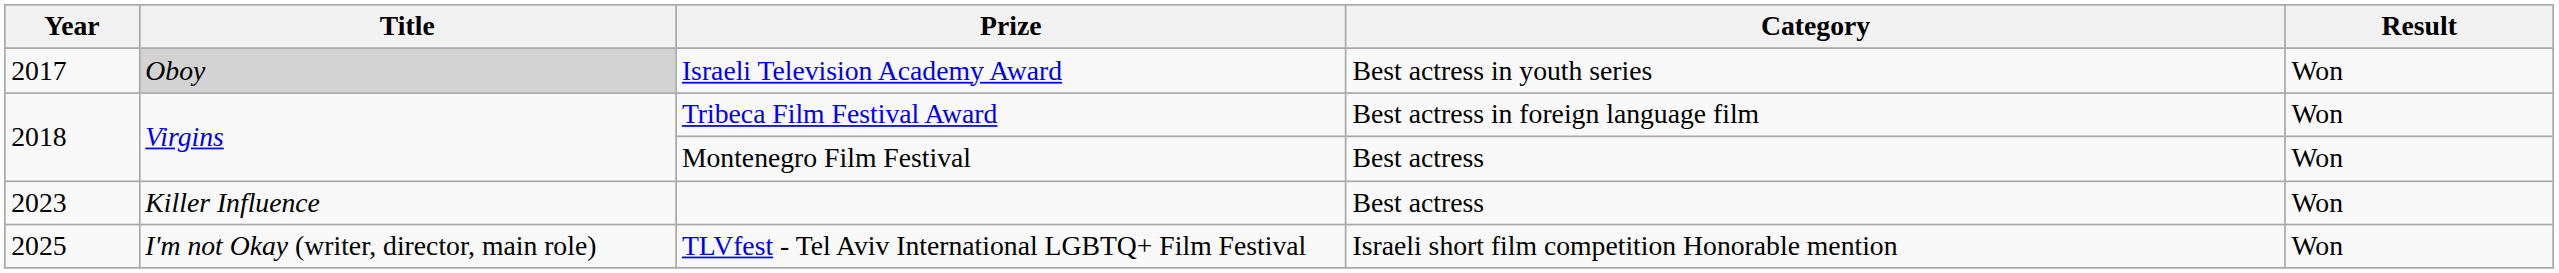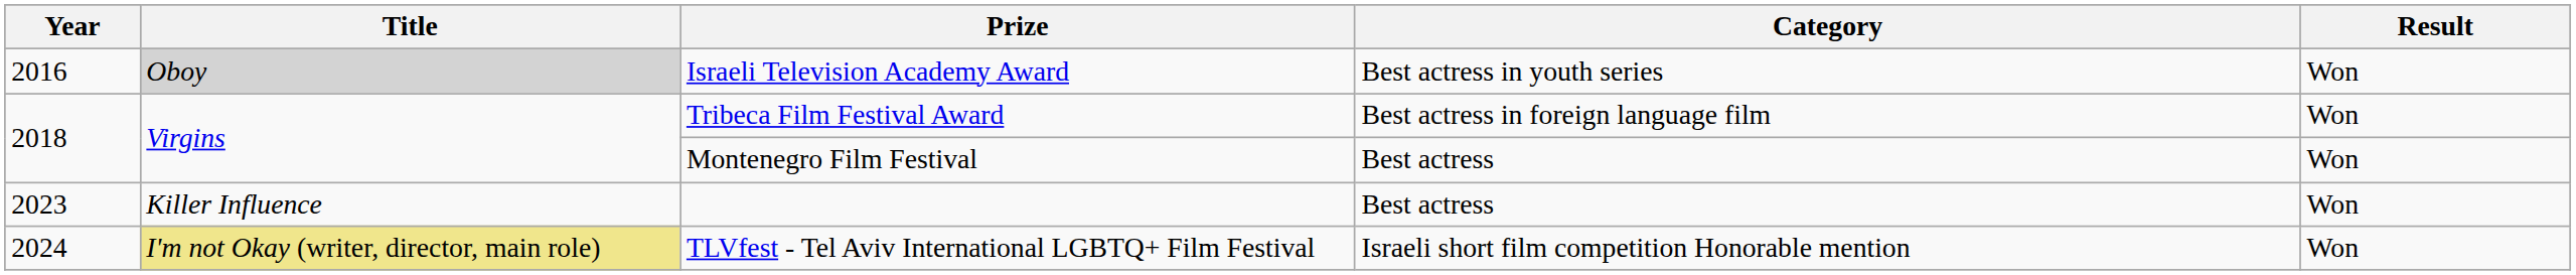Israeli Television Academy Award | Year: 2017 -> 2016
TLVfest - Tel Aviv International LGBTQ+ Film Festival | Year: 2025 -> 2024
TLVfest - Tel Aviv International LGBTQ+ Film Festival | Title: no background -> khaki background
